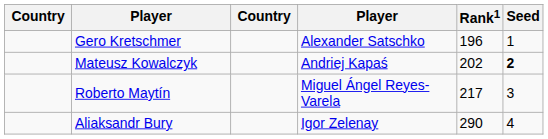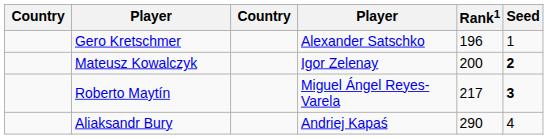Mateusz Kowalczyk | column 4: Andriej Kapaś -> Igor Zelenay
Mateusz Kowalczyk | Rank1: 202 -> 200
Roberto Maytín | Seed: normal -> bold
Aliaksandr Bury | column 4: Igor Zelenay -> Andriej Kapaś
